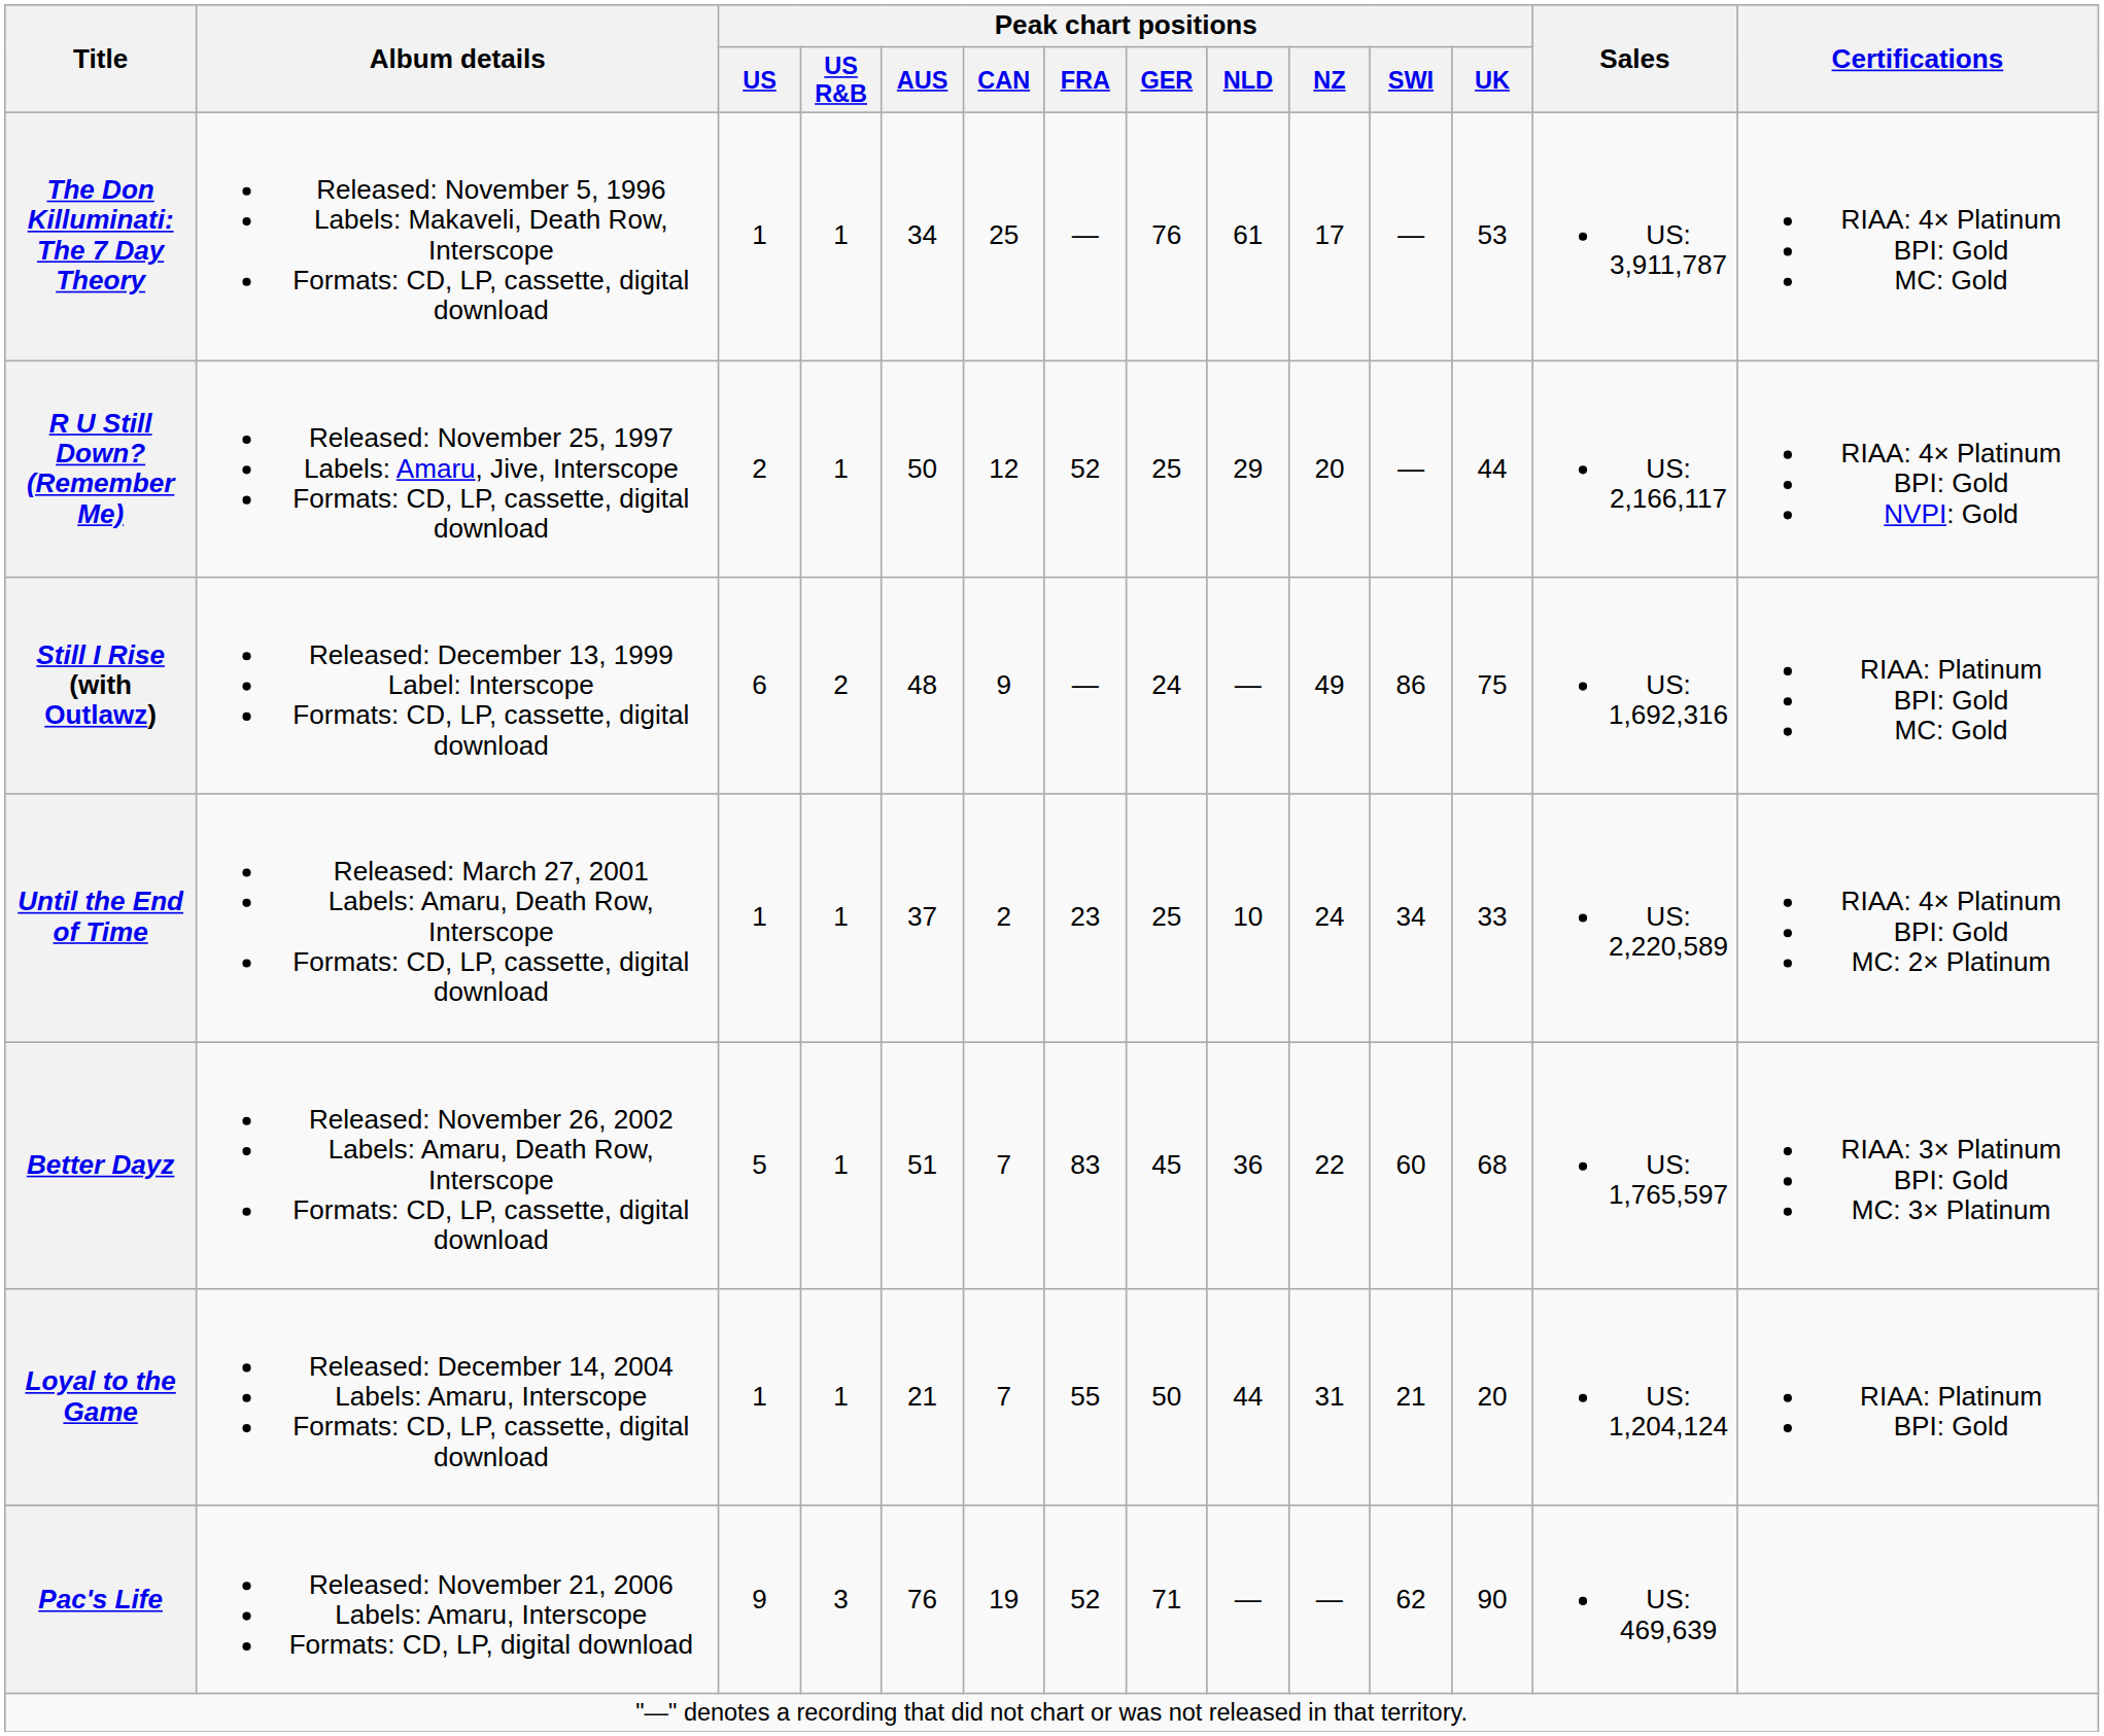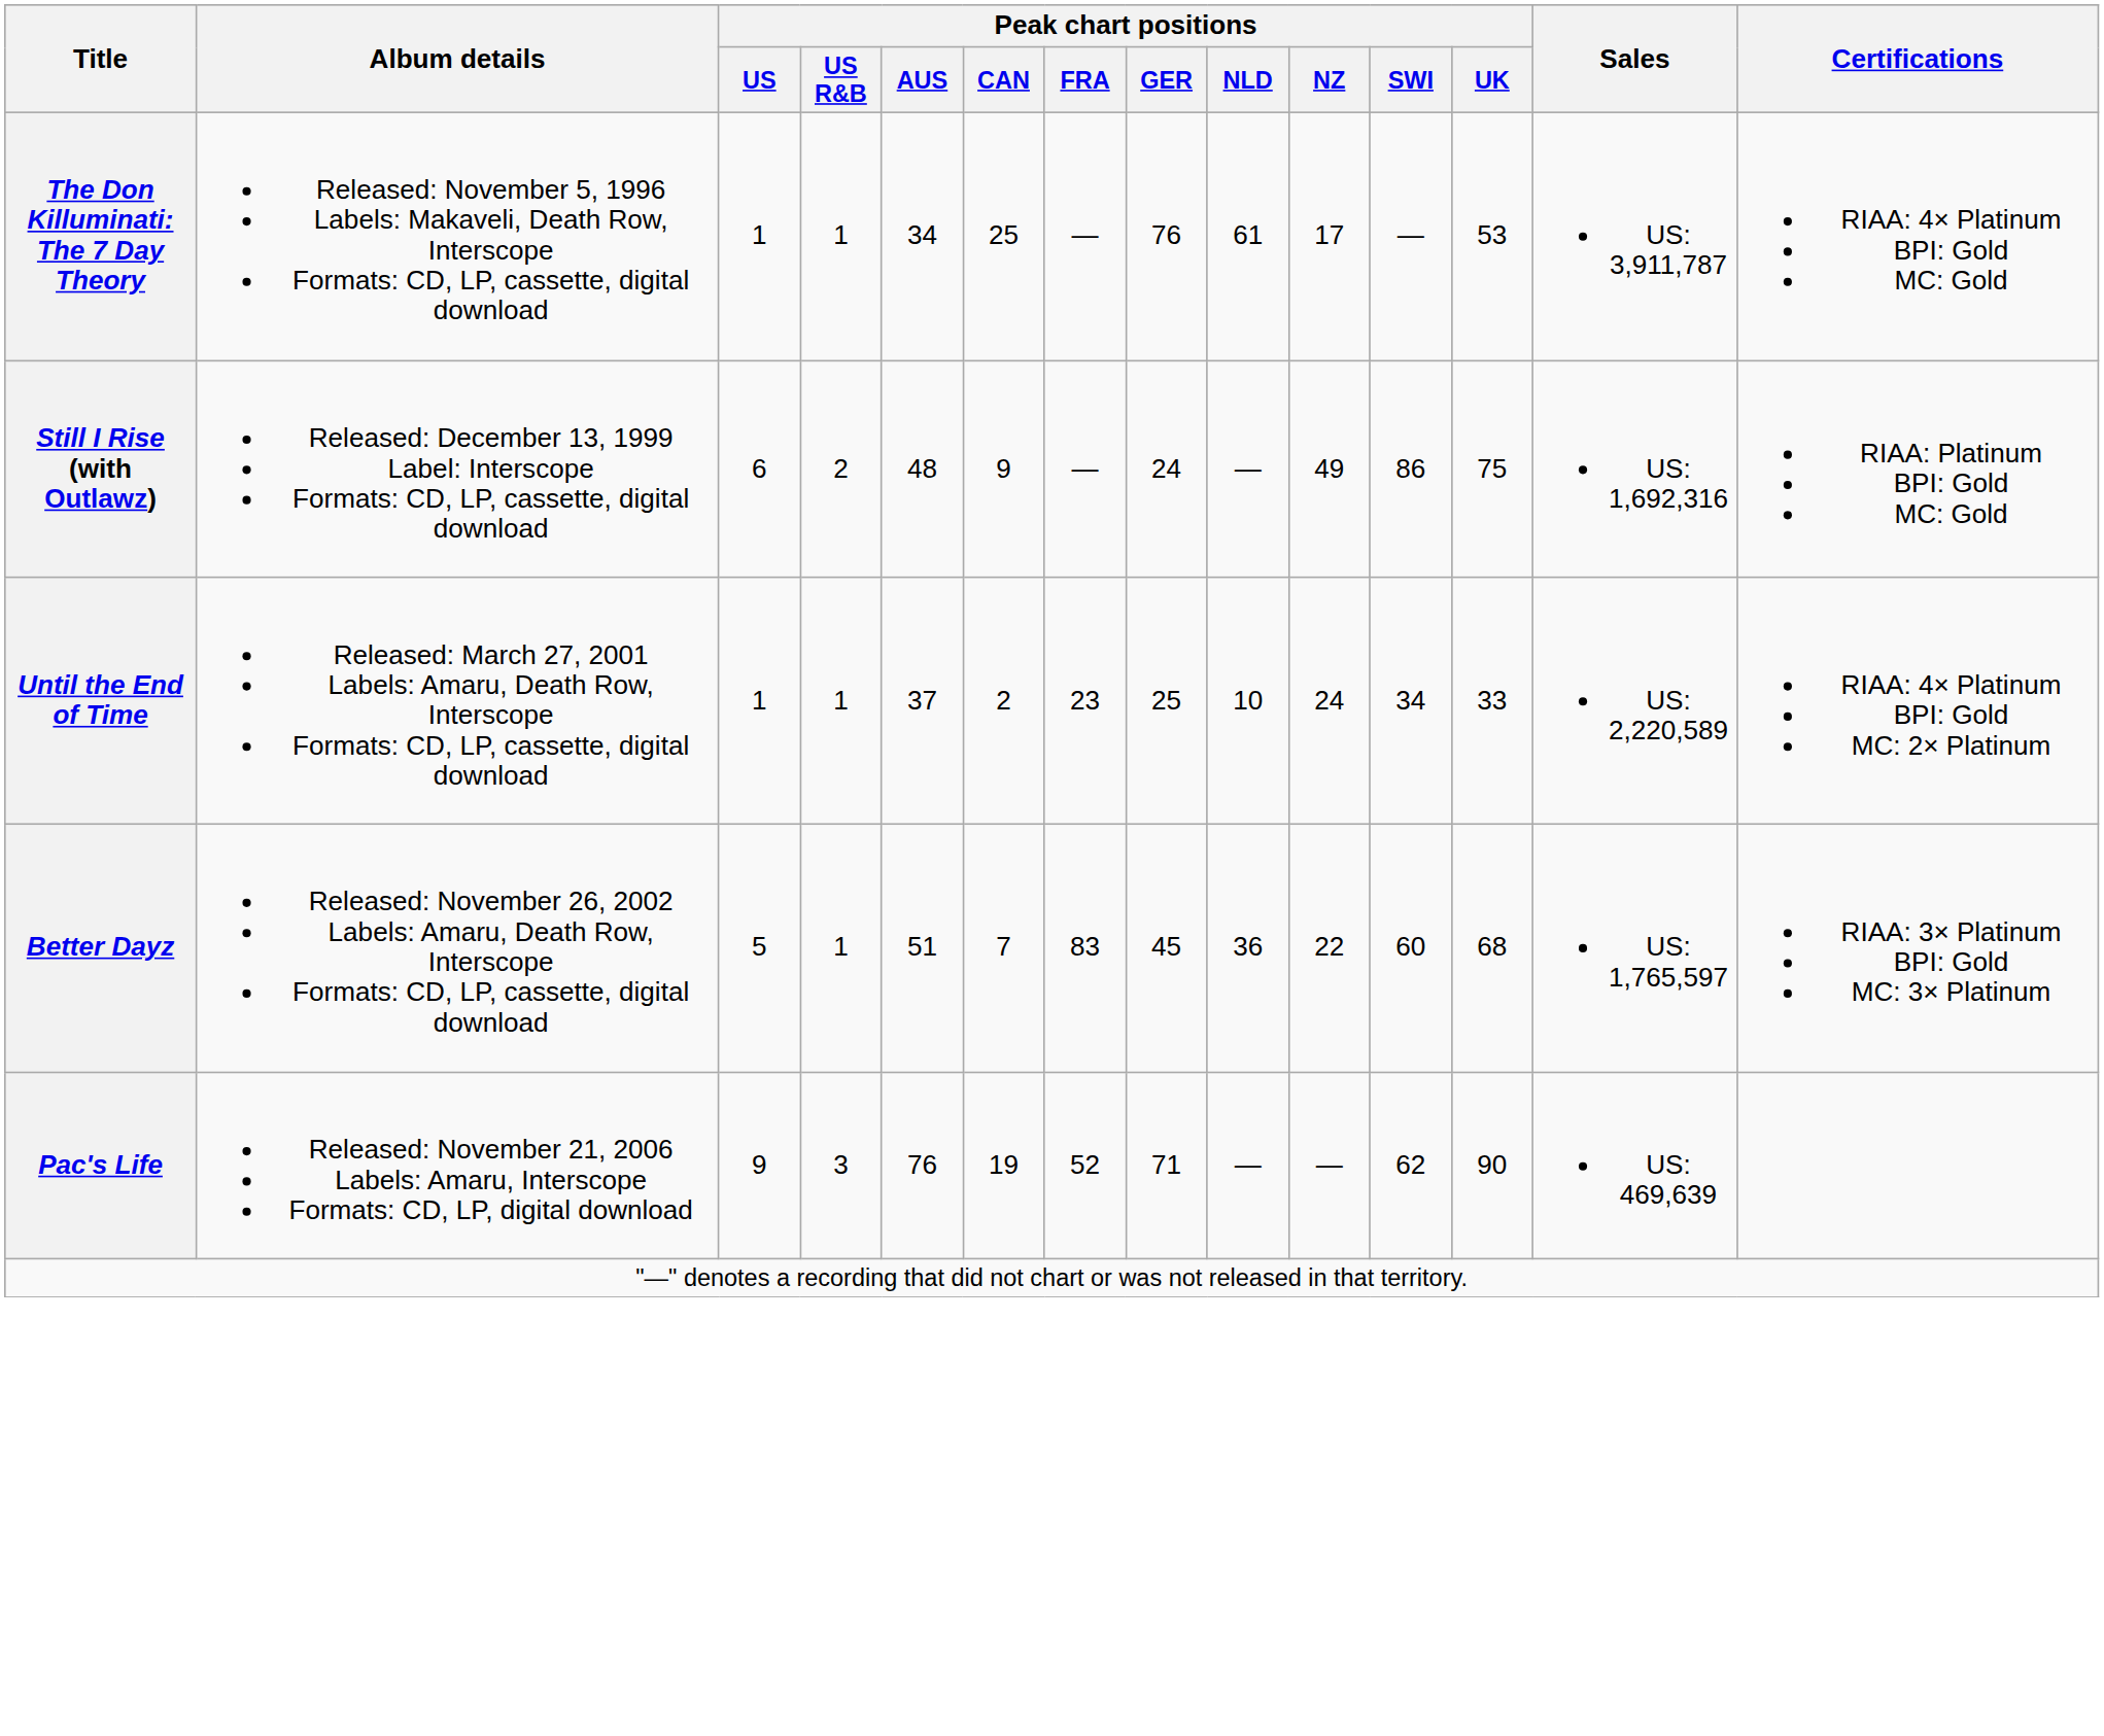- row: R U Still Down? (Remember Me) | Released: November 25, 1997 Labels: Amaru, Jive, Interscope Formats: CD, LP, cassette, digital download | 2 | 1 | 50 | 12 | 52 | 25 | 29 | 20 | — | 44 | US: 2,166,117 | RIAA: 4× Platinum BPI: Gold NVPI: Gold
- row: Loyal to the Game | Released: December 14, 2004 Labels: Amaru, Interscope Formats: CD, LP, cassette, digital download | 1 | 1 | 21 | 7 | 55 | 50 | 44 | 31 | 21 | 20 | US: 1,204,124 | RIAA: Platinum BPI: Gold
